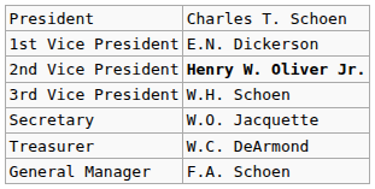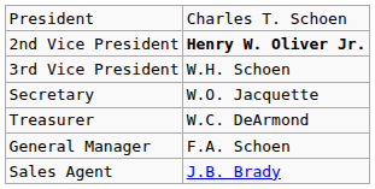- row: 1st Vice President | E.N. Dickerson
+ row: Sales Agent | J.B. Brady
